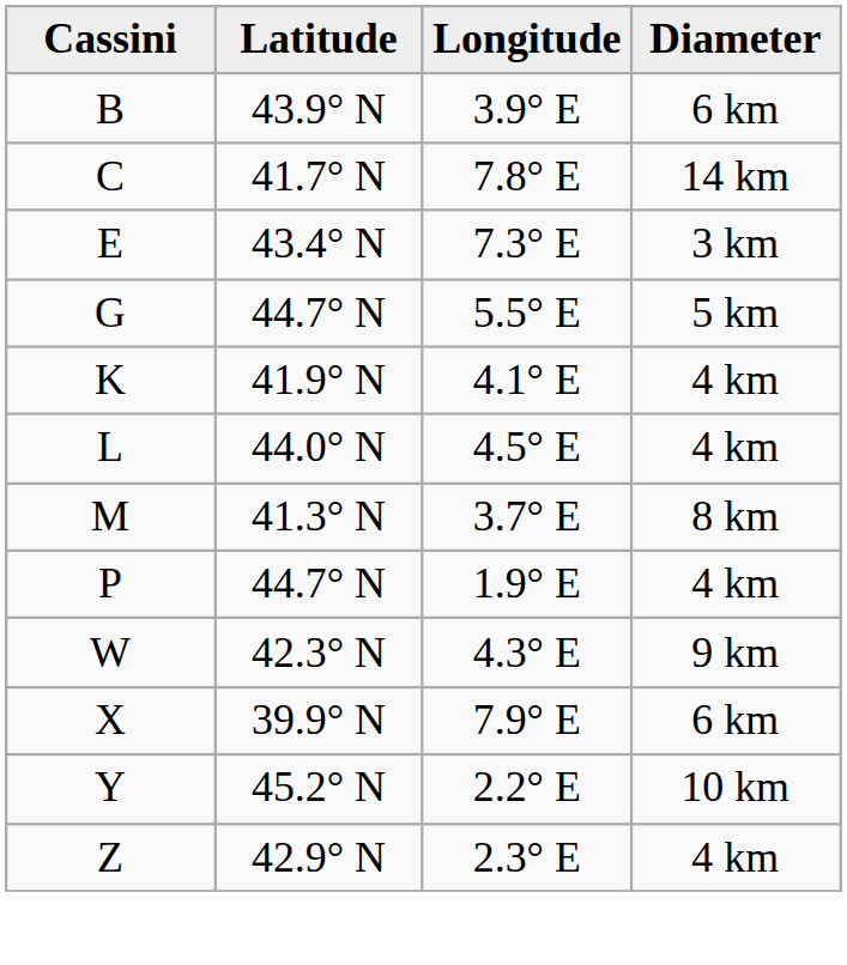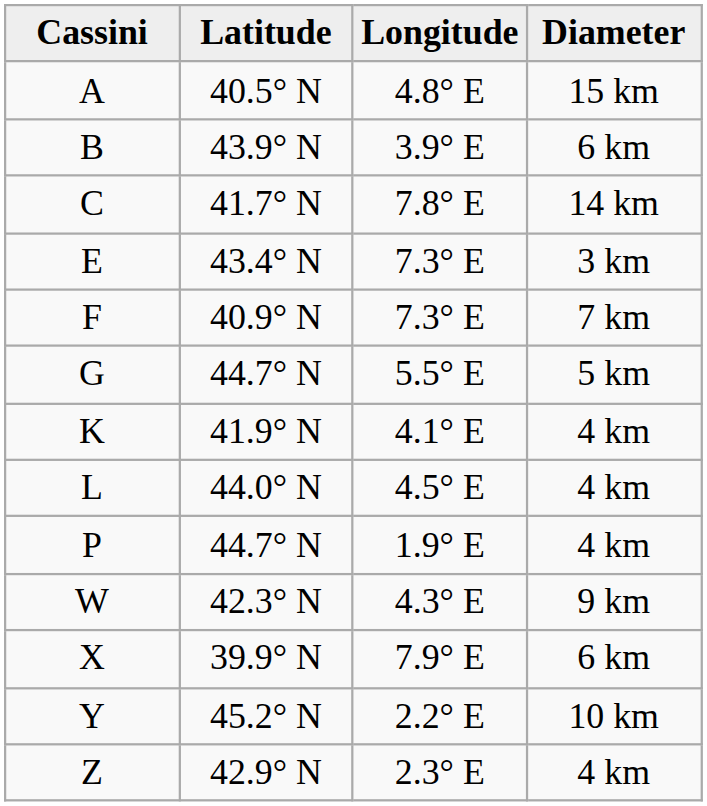+ row: A | 40.5° N | 4.8° E | 15 km
+ row: F | 40.9° N | 7.3° E | 7 km
- row: M | 41.3° N | 3.7° E | 8 km
